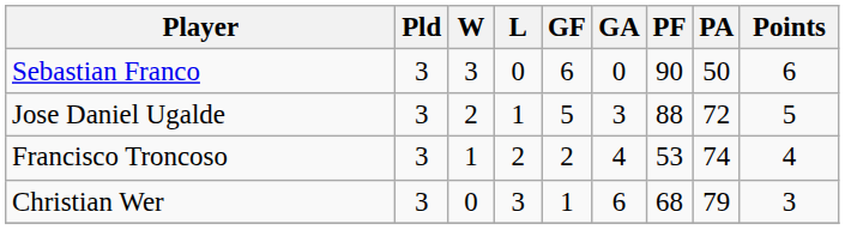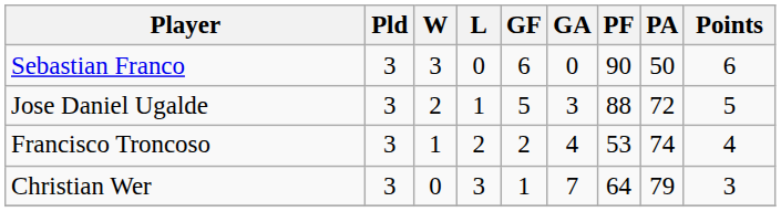Christian Wer | GA: 6 -> 7
Christian Wer | PF: 68 -> 64
